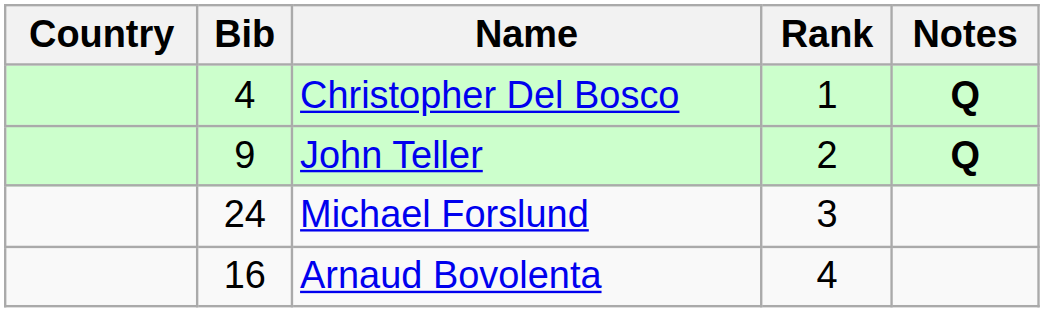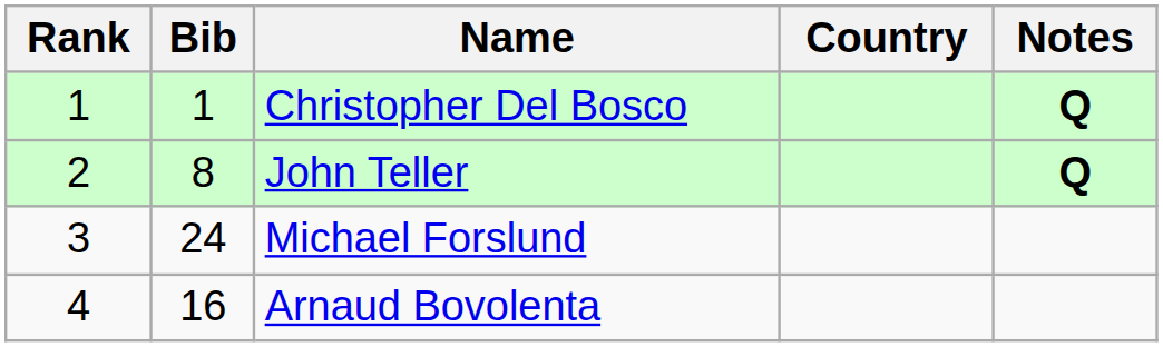columns swapped: Rank <-> Country
Christopher Del Bosco | Bib: 4 -> 1
John Teller | Bib: 9 -> 8
